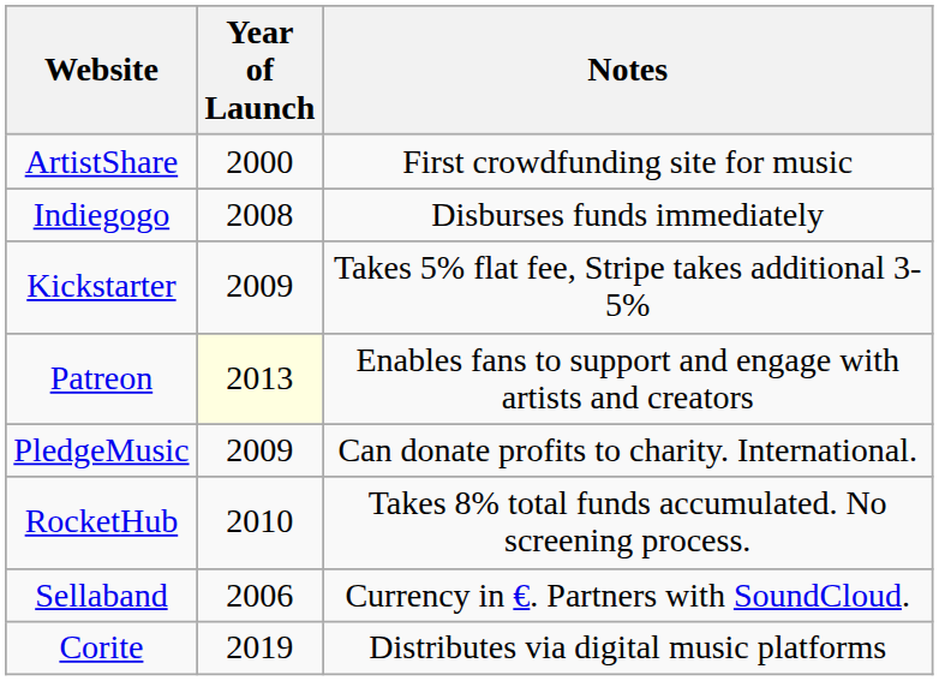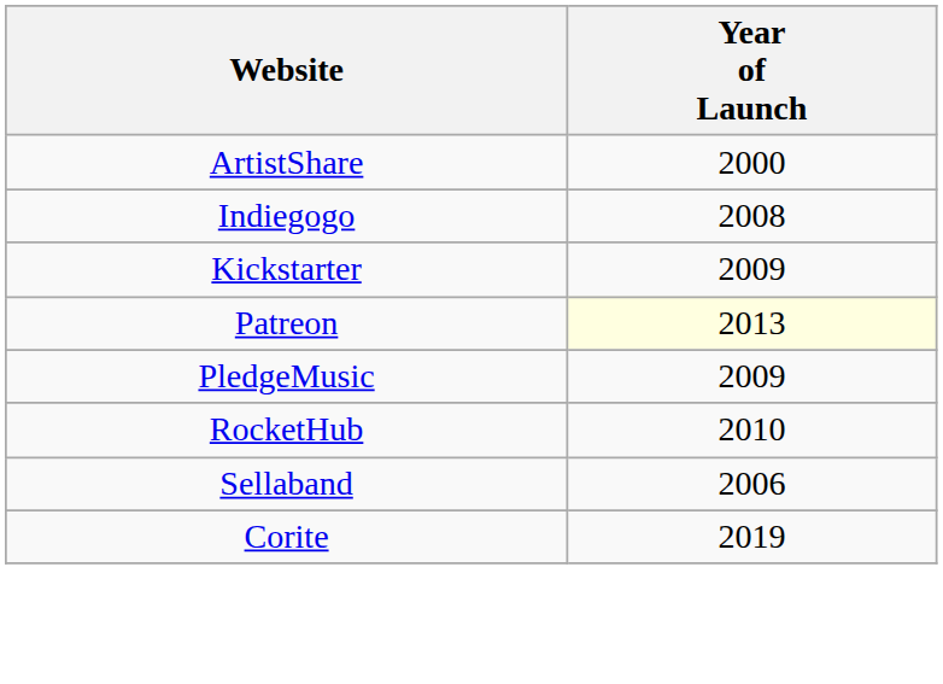- column: Notes | First crowdfunding site for music | Disburses funds immediately | Takes 5% flat fee, Stripe takes additional 3-5% | Enables fans to support and engage with artists and creators | Can donate profits to charity. International. | Takes 8% total funds accumulated. No screening process. | Currency in €. Partners with SoundCloud. | Distributes via digital music platforms
